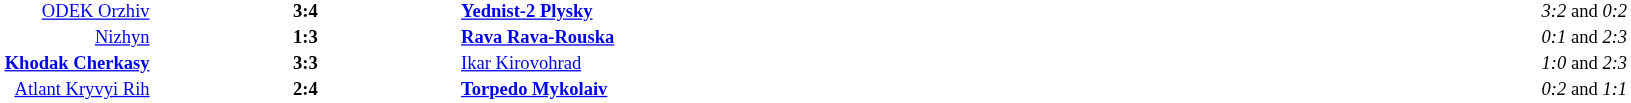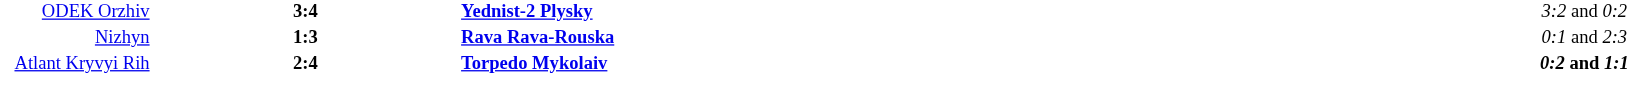- row: Khodak Cherkasy | 3:3 | Ikar Kirovohrad | 1:0 and 2:3
Atlant Kryvyi Rih | column 4: normal -> bold
